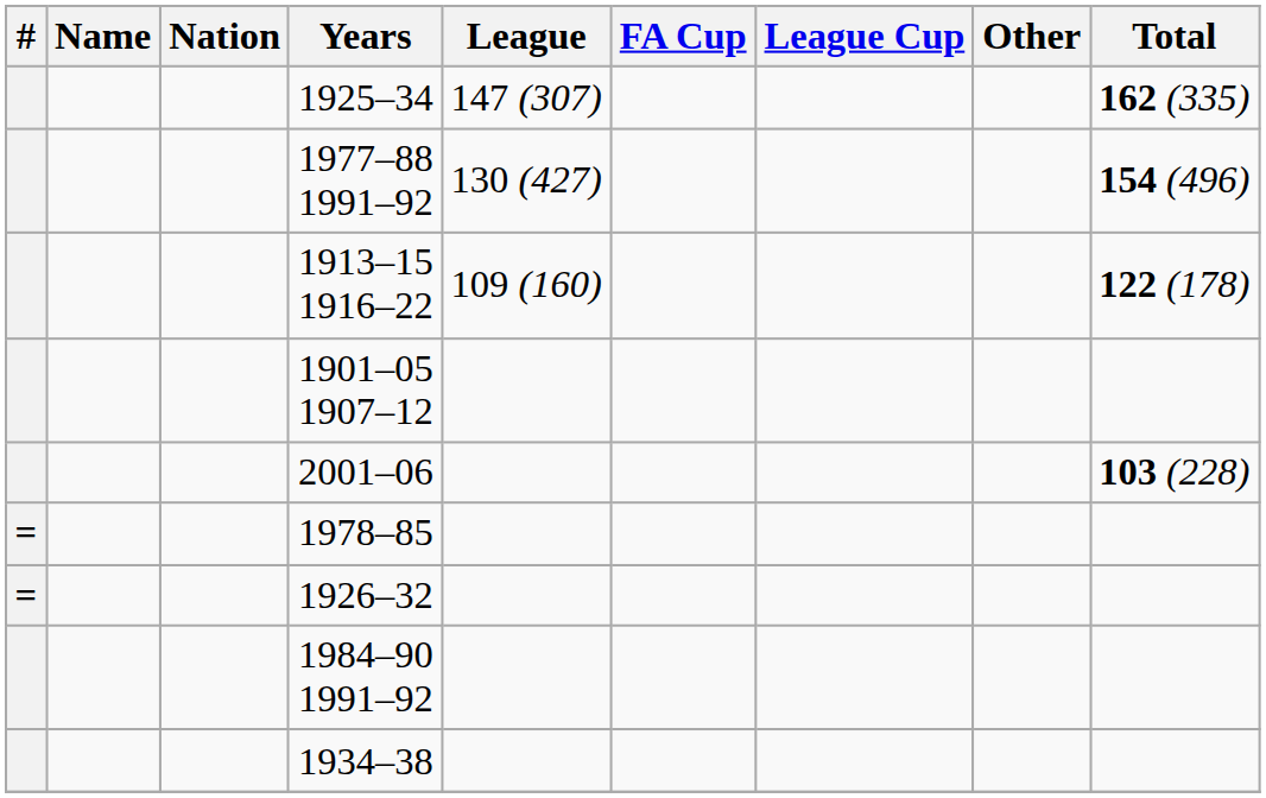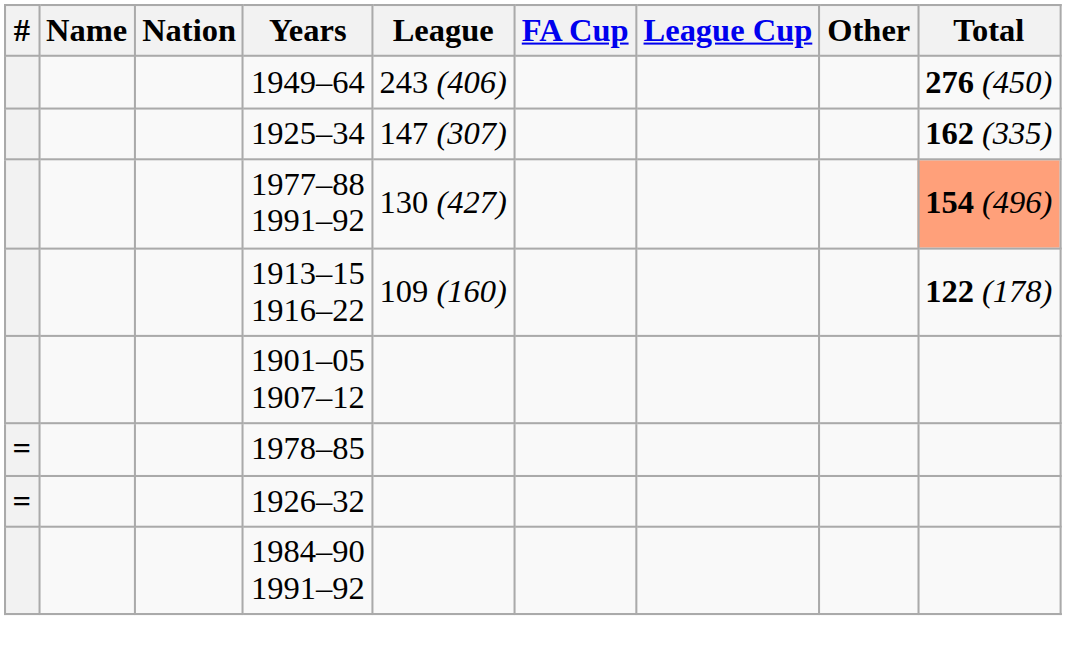+ row: 1949–64 | 243 (406) | 276 (450)
1977–88 1991–92 | Total: no background -> lightsalmon background
- row: 2001–06 | 103 (228)
- row: 1934–38
